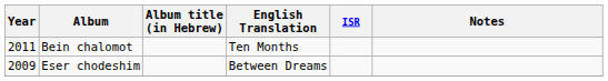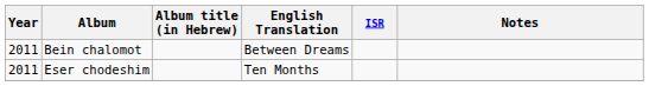Bein chalomot | English Translation: Ten Months -> Between Dreams
Eser chodeshim | Year: 2009 -> 2011
Eser chodeshim | English Translation: Between Dreams -> Ten Months
